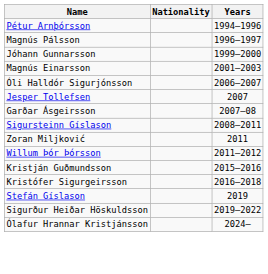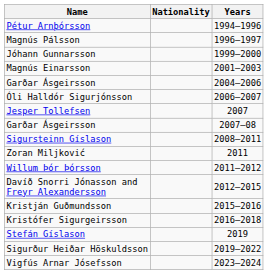+ row: Garðar Ásgeirsson | 2004–2006
+ row: Davíð Snorri Jónasson and Freyr Alexandersson | 2012–2015
+ row: Vigfús Arnar Jósefsson | 2023–2024
- row: Ólafur Hrannar Kristjánsson | 2024–
